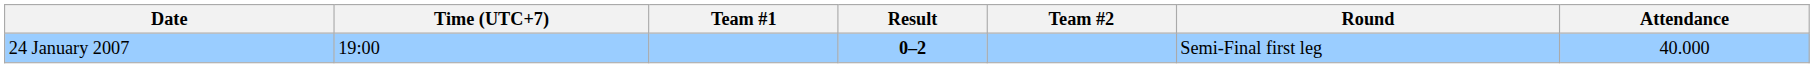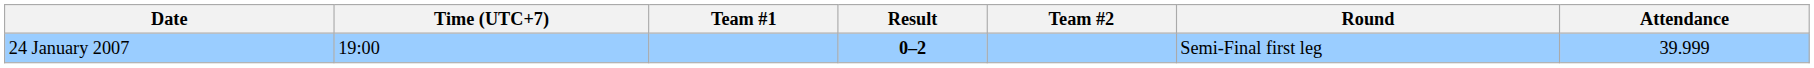24 January 2007 | Attendance: 40.000 -> 39.999
